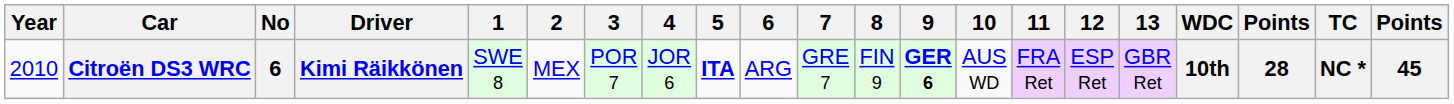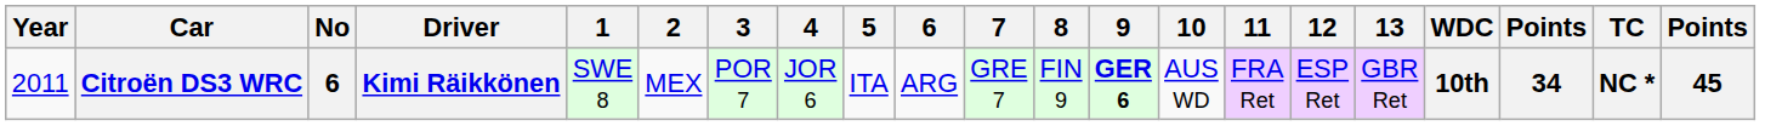Citroën DS3 WRC | Year: 2010 -> 2011
Citroën DS3 WRC | 5: bold -> normal
Citroën DS3 WRC | column 19: 28 -> 34
